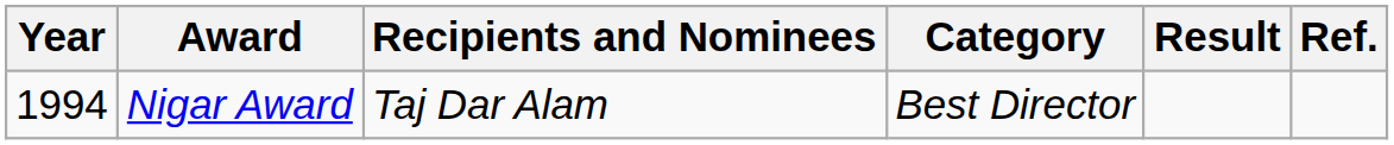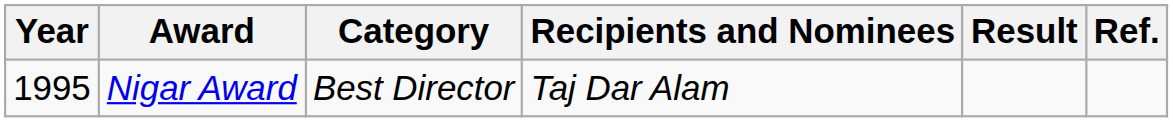columns swapped: Category <-> Recipients and Nominees
Nigar Award | Year: 1994 -> 1995
